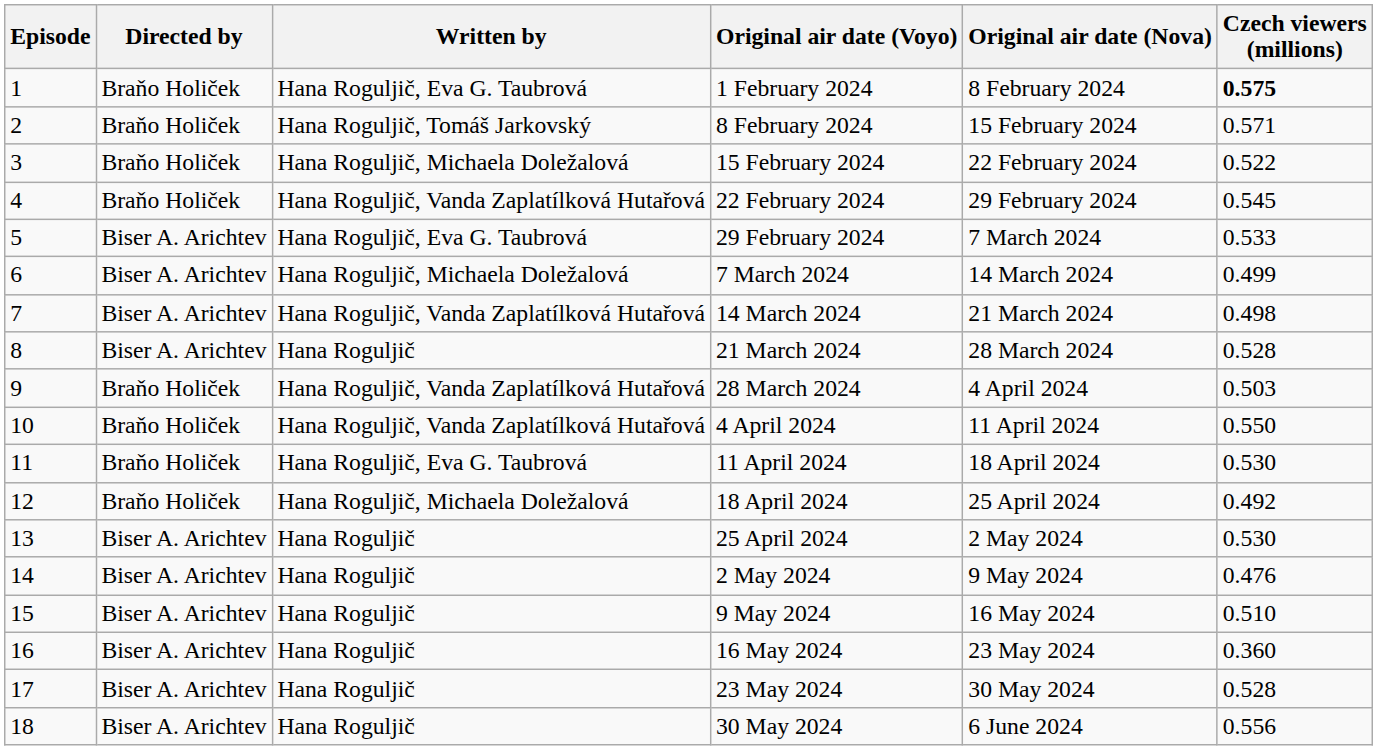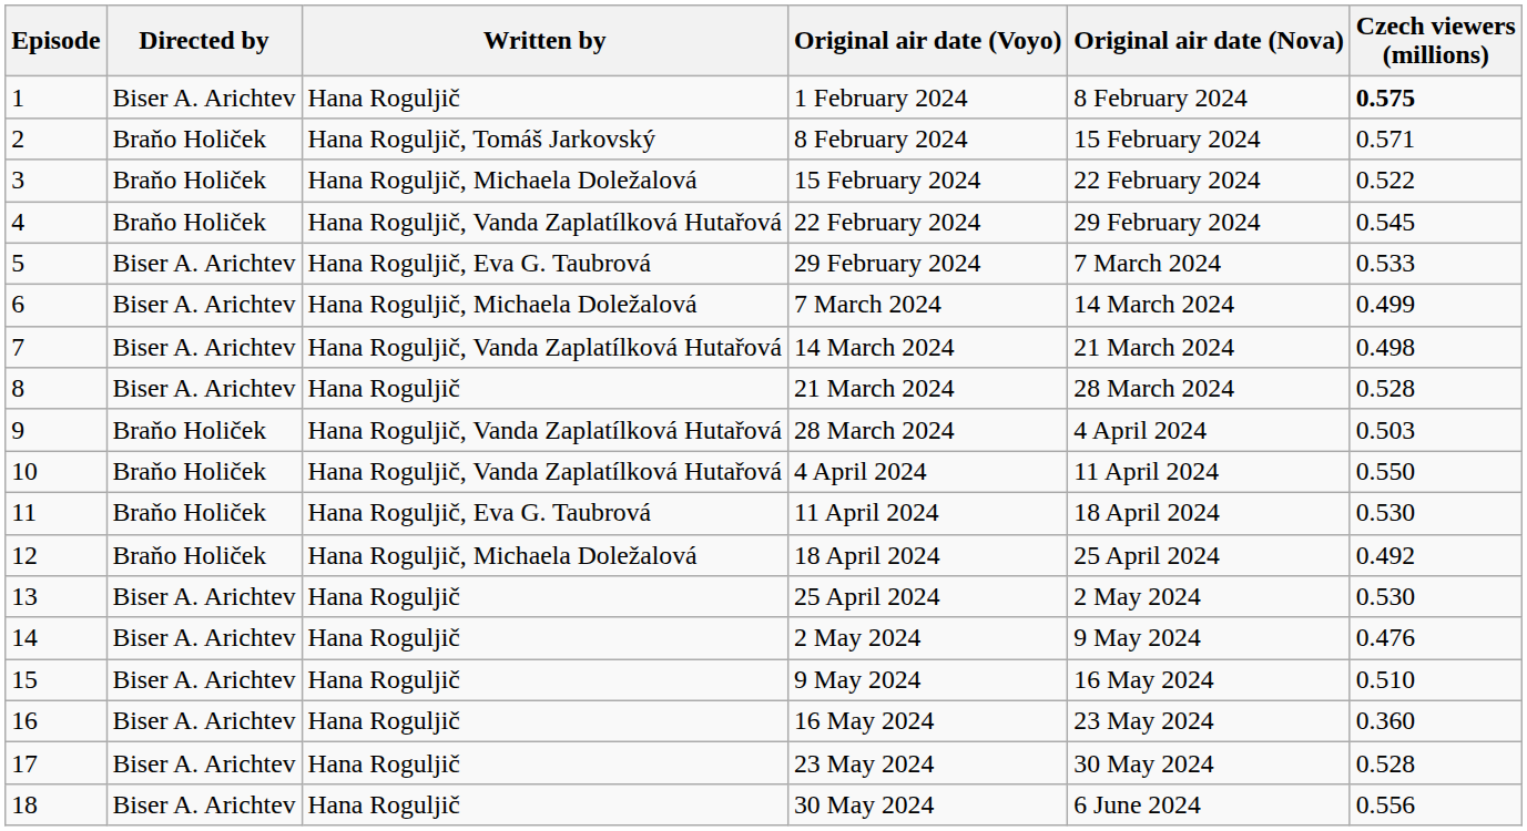1 February 2024 | Directed by: Braňo Holiček -> Biser A. Arichtev
1 February 2024 | Written by: Hana Roguljič, Eva G. Taubrová -> Hana Roguljič
